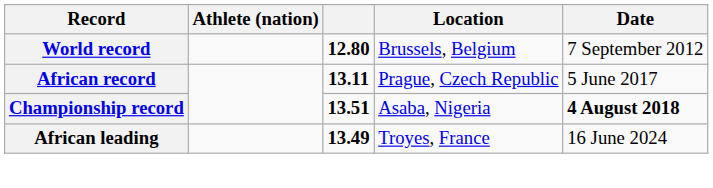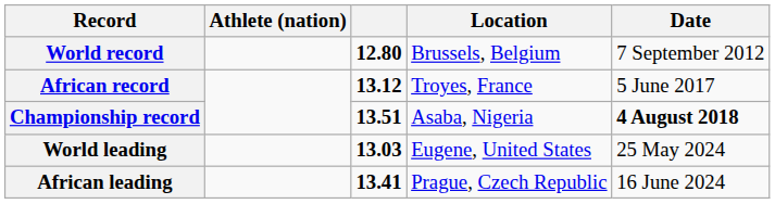African record | column 3: 13.11 -> 13.12
African record | Location: Prague, Czech Republic -> Troyes, France
+ row: World leading | 13.03 | Eugene, United States | 25 May 2024
African leading | column 3: 13.49 -> 13.41
African leading | Location: Troyes, France -> Prague, Czech Republic
